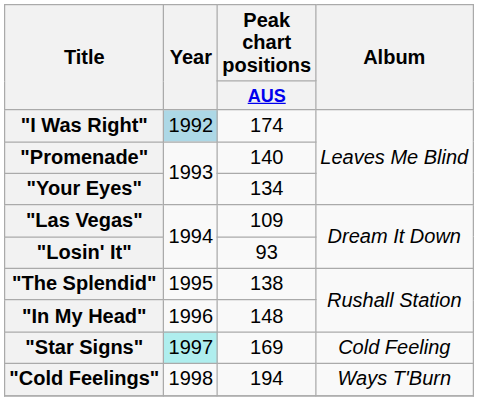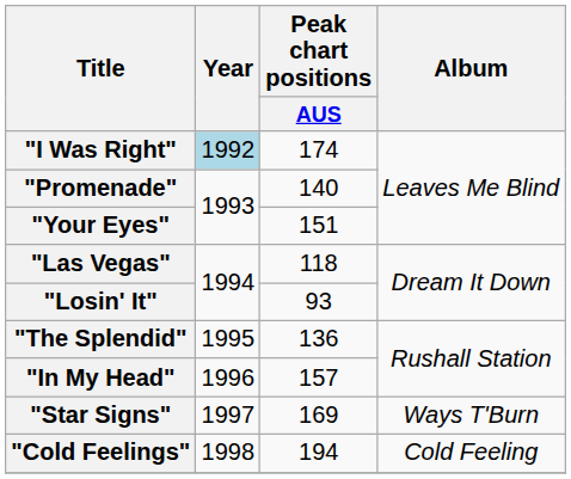"Your Eyes" | Peak chart positions / AUS: 134 -> 151
"Las Vegas" | Peak chart positions / AUS: 109 -> 118
"The Splendid" | Peak chart positions / AUS: 138 -> 136
"In My Head" | Peak chart positions / AUS: 148 -> 157
"Star Signs" | Year: paleturquoise background -> no background
"Star Signs" | Album: Cold Feeling -> Ways T'Burn
"Cold Feelings" | Album: Ways T'Burn -> Cold Feeling
